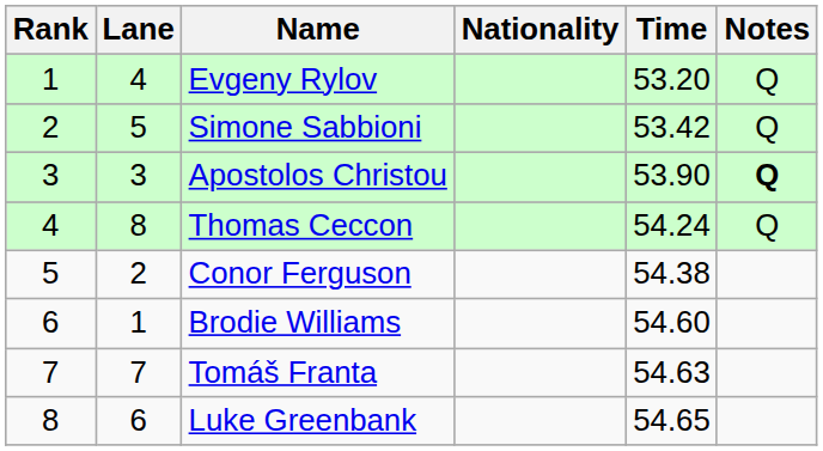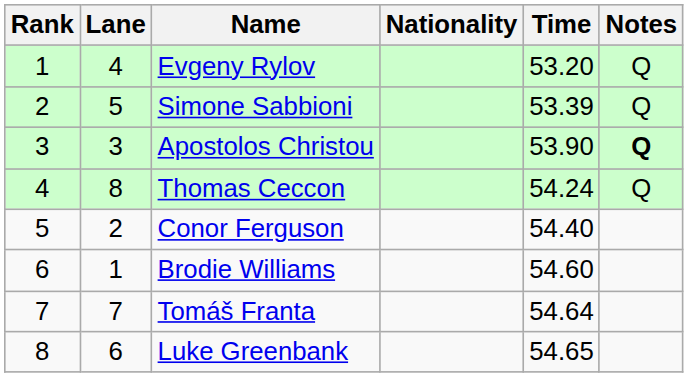Simone Sabbioni | Time: 53.42 -> 53.39
Conor Ferguson | Time: 54.38 -> 54.40
Tomáš Franta | Time: 54.63 -> 54.64
